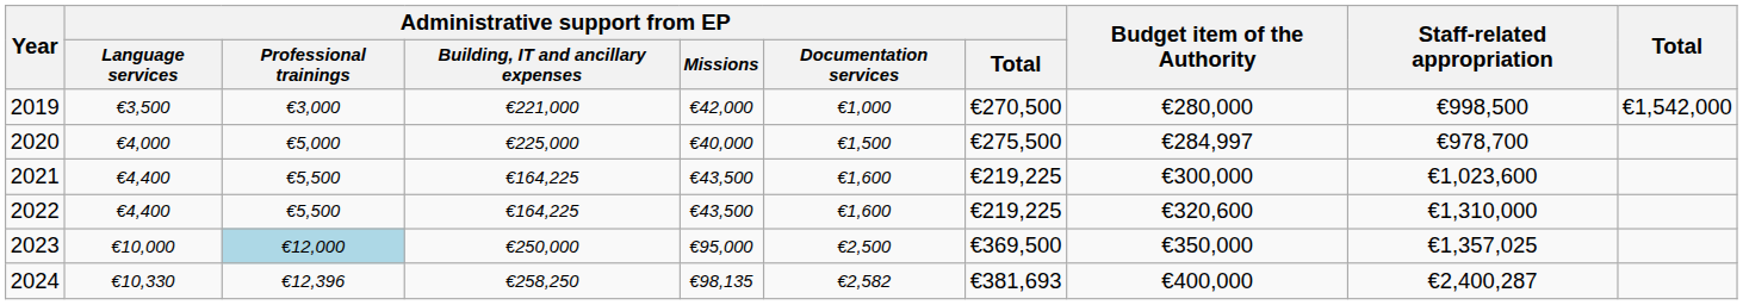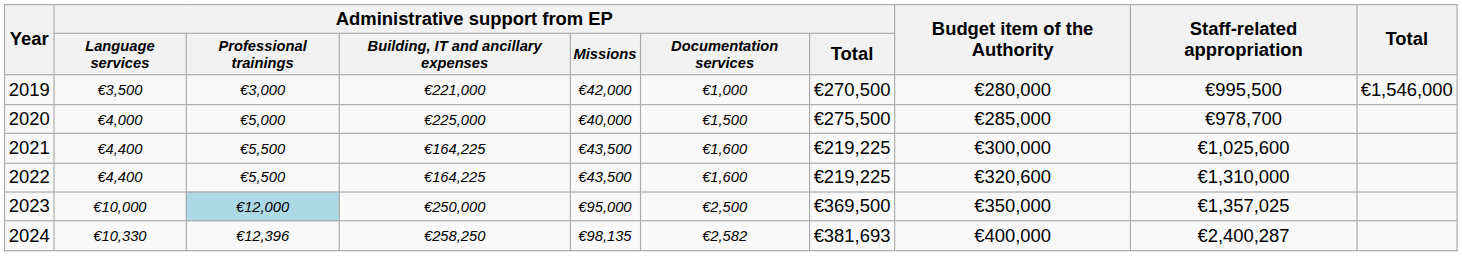2019 | Staff-related appropriation: €998,500 -> €995,500
2019 | Total: €1,542,000 -> €1,546,000
2020 | Budget item of the Authority: €284,997 -> €285,000
2021 | Staff-related appropriation: €1,023,600 -> €1,025,600
